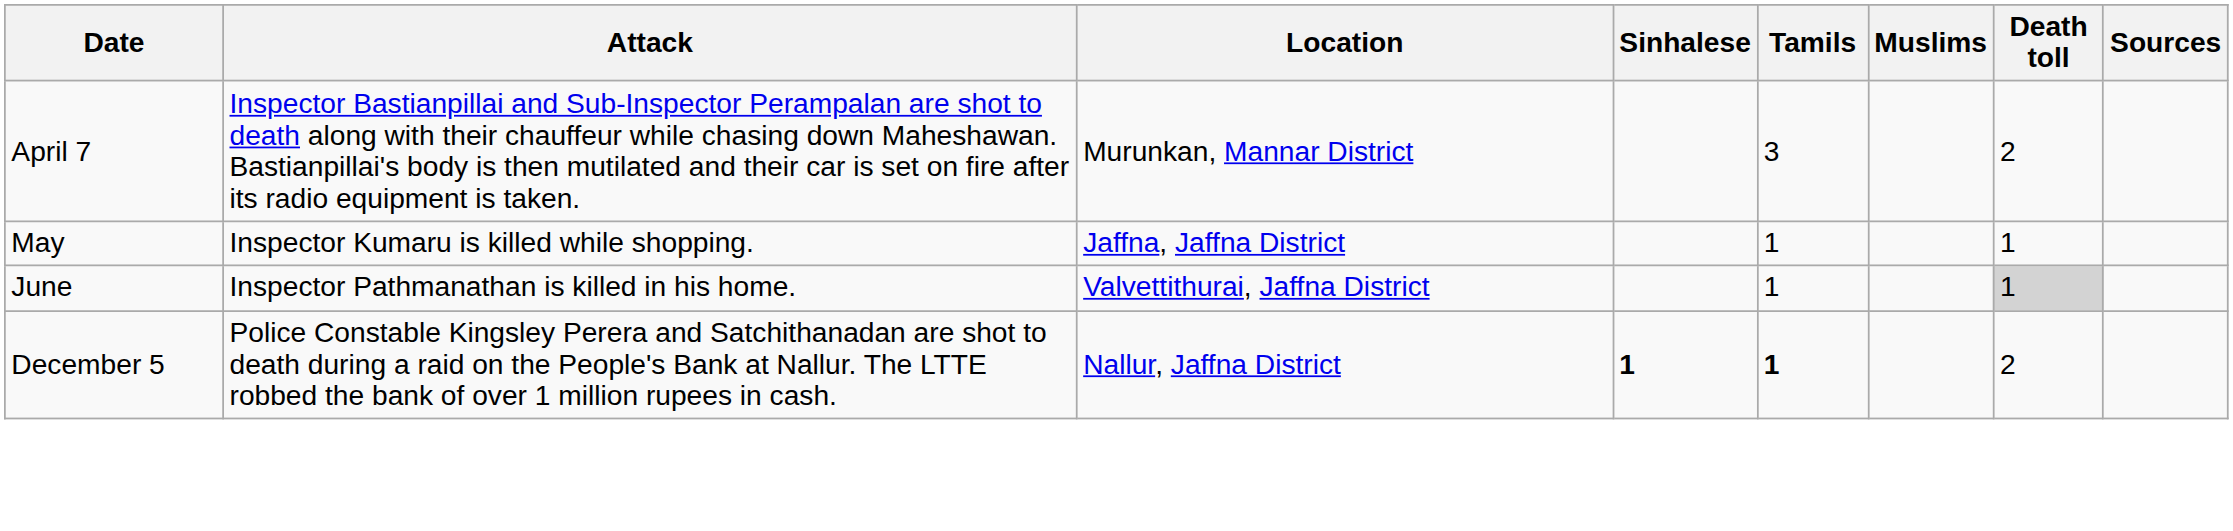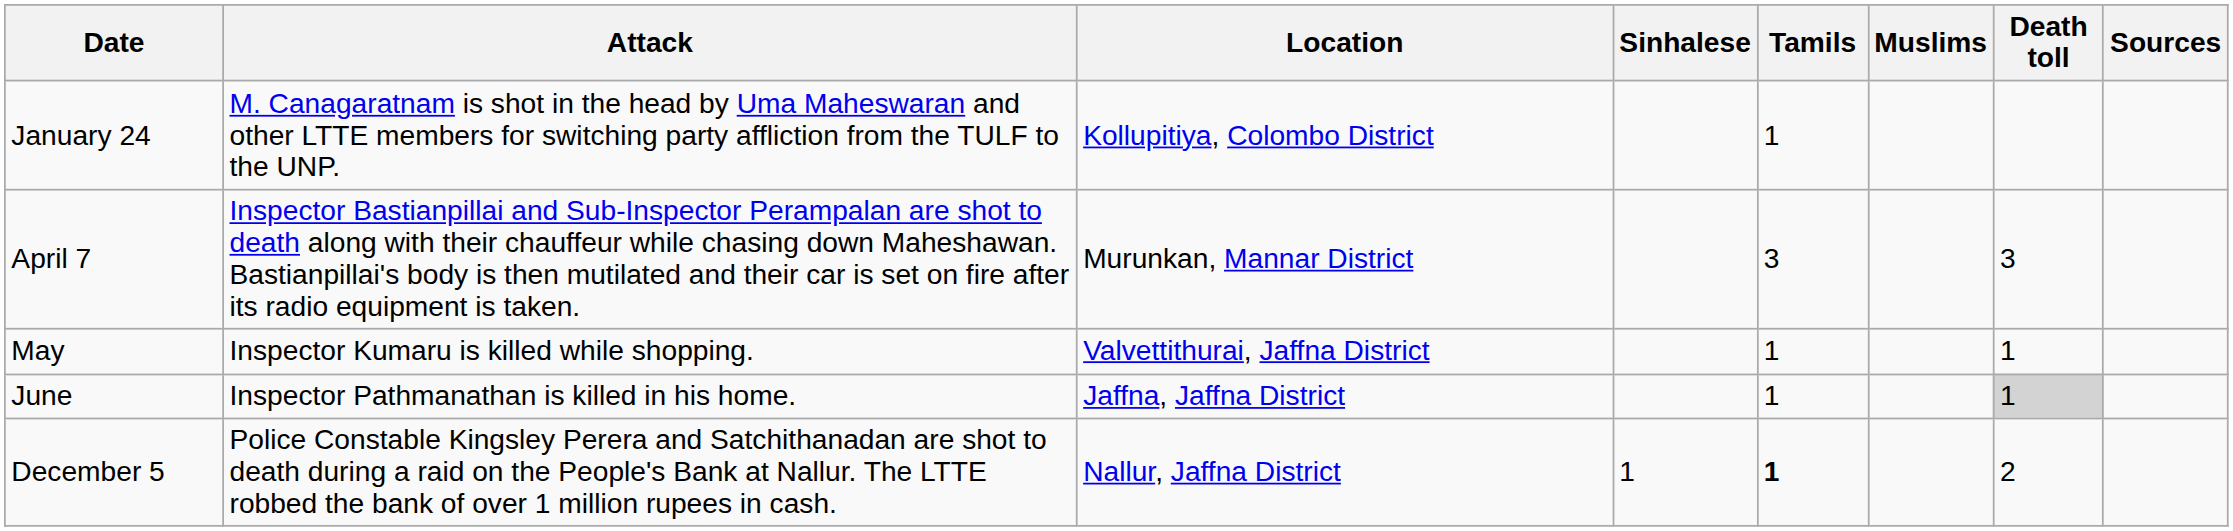+ row: January 24 | M. Canagaratnam is shot in the head by Uma Maheswaran and other LTTE members for switching party affliction from the TULF to the UNP. | Kollupitiya, Colombo District | 1
April 7 | Death toll: 2 -> 3
May | Location: Jaffna, Jaffna District -> Valvettithurai, Jaffna District
June | Location: Valvettithurai, Jaffna District -> Jaffna, Jaffna District
December 5 | Sinhalese: bold -> normal
